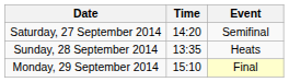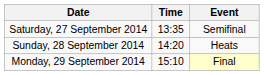Saturday, 27 September 2014 | Time: 14:20 -> 13:35
Sunday, 28 September 2014 | Time: 13:35 -> 14:20
